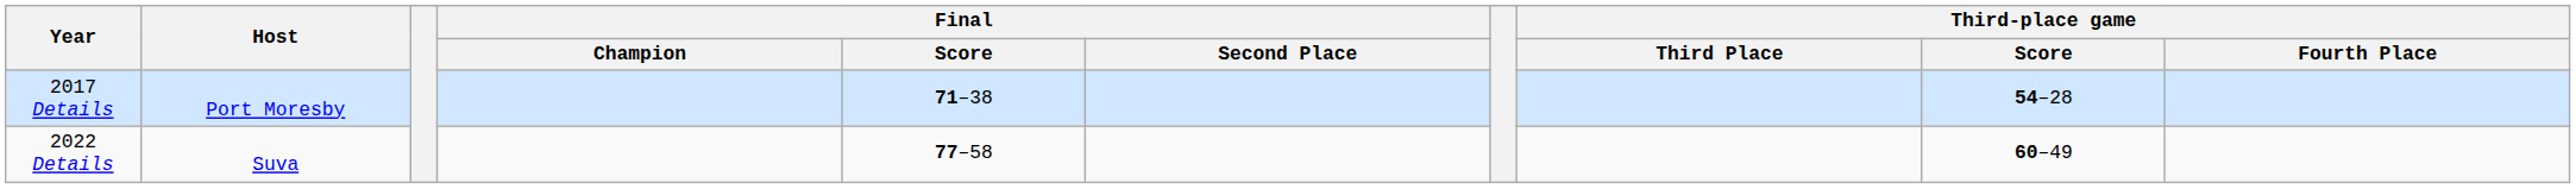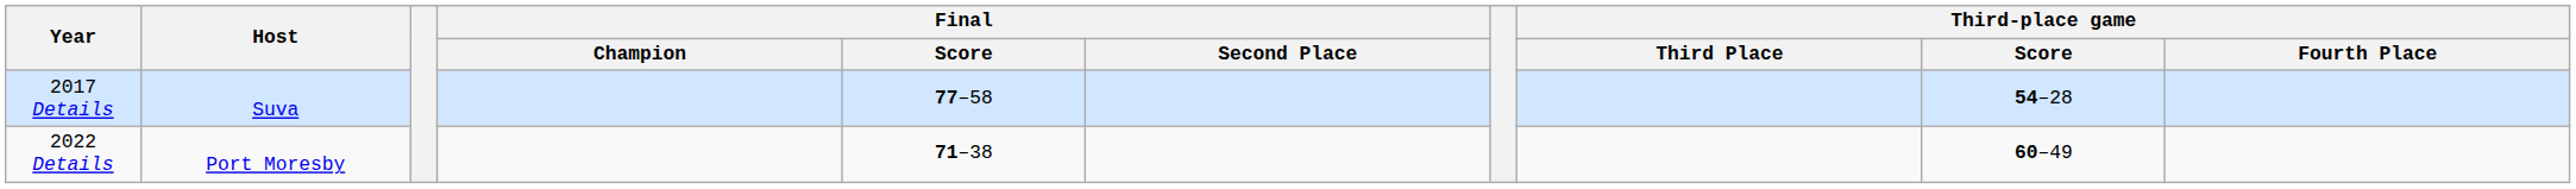2017 Details | Host: Port Moresby -> Suva
2017 Details | Final / Score: 71–38 -> 77–58
2022 Details | Host: Suva -> Port Moresby
2022 Details | Final / Score: 77–58 -> 71–38
